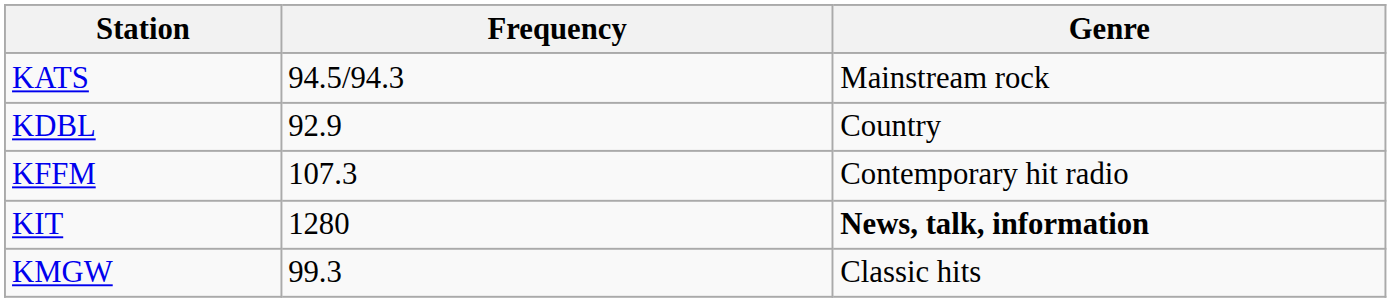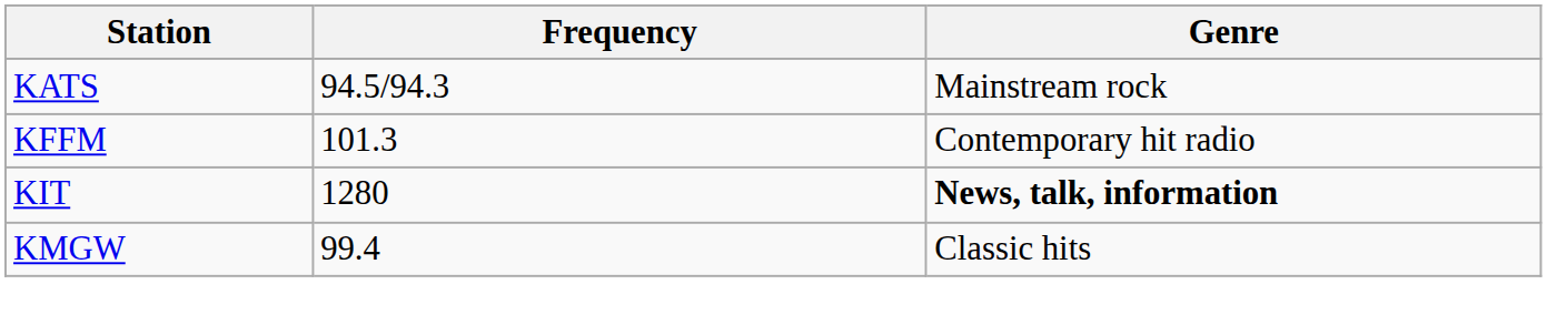- row: KDBL | 92.9 | Country
KFFM | Frequency: 107.3 -> 101.3
KMGW | Frequency: 99.3 -> 99.4
